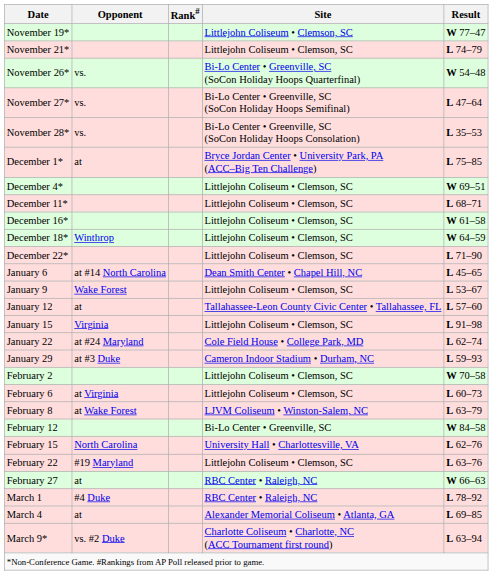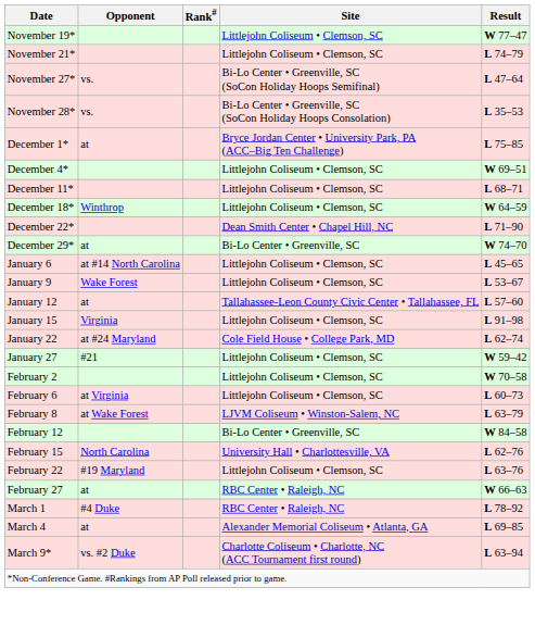- row: November 26* | vs. | Bi-Lo Center • Greenville, SC (SoCon Holiday Hoops Quarterfinal) | W 54–48
- row: December 16* | Littlejohn Coliseum • Clemson, SC | W 61–58
December 22* | Site: Littlejohn Coliseum • Clemson, SC -> Dean Smith Center • Chapel Hill, NC
+ row: December 29* | at | Bi-Lo Center • Greenville, SC | W 74–70
January 6 | Site: Dean Smith Center • Chapel Hill, NC -> Littlejohn Coliseum • Clemson, SC
+ row: January 27 | #21 | Littlejohn Coliseum • Clemson, SC | W 59–42
- row: January 29 | at #3 Duke | Cameron Indoor Stadium • Durham, NC | L 59–93
